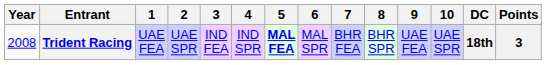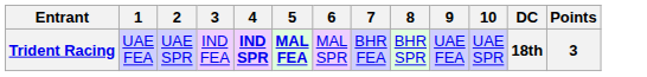- column: Year | 2008
Trident Racing | 4: normal -> bold
